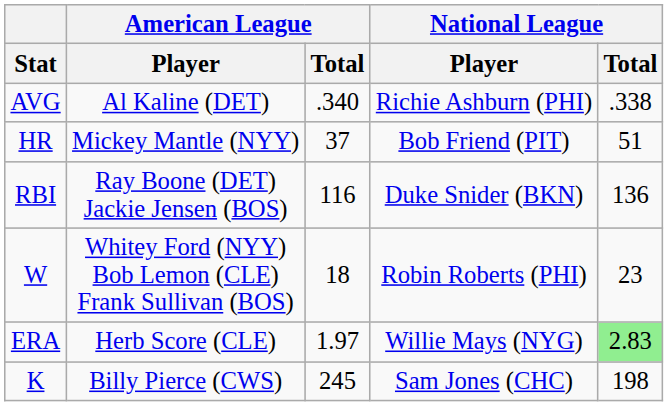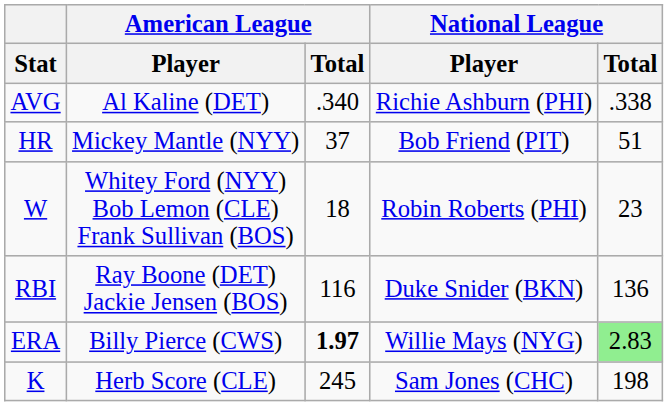rows swapped: RBI <-> W
ERA | American League / Player: Herb Score (CLE) -> Billy Pierce (CWS)
ERA | American League / Total: normal -> bold
K | American League / Player: Billy Pierce (CWS) -> Herb Score (CLE)
